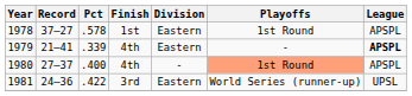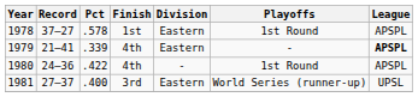1980 | Record: 27–37 -> 24–36
1980 | Pct: .400 -> .422
1980 | Playoffs: lightsalmon background -> no background
1981 | Record: 24–36 -> 27–37
1981 | Pct: .422 -> .400
